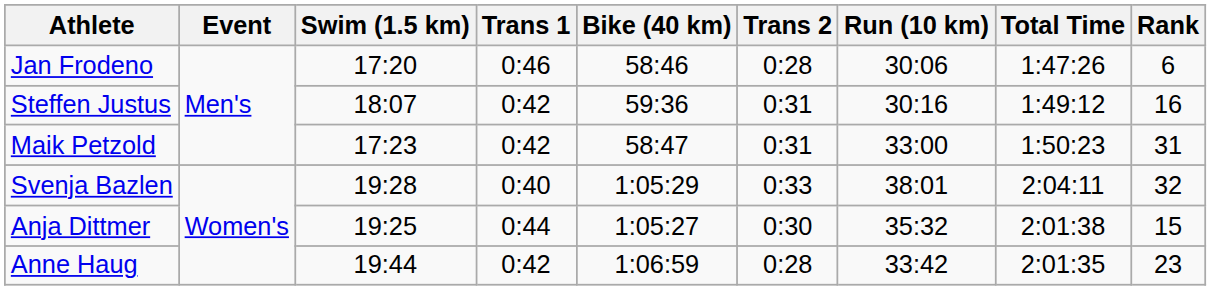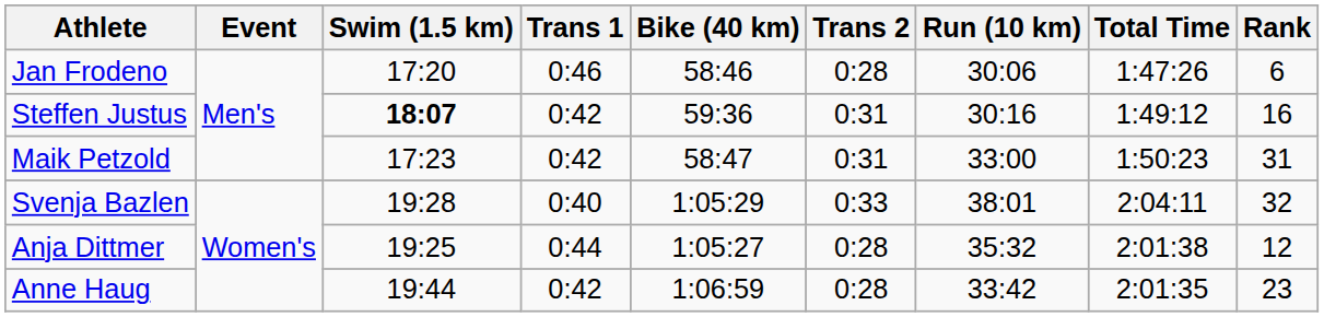Steffen Justus | Swim (1.5 km): normal -> bold
Anja Dittmer | Trans 2: 0:30 -> 0:28
Anja Dittmer | Rank: 15 -> 12
